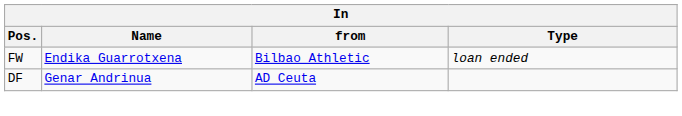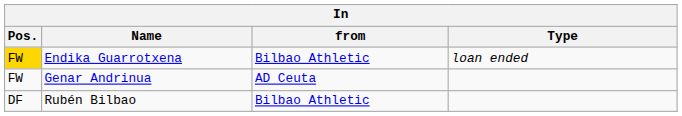Endika Guarrotxena | Pos.: no background -> gold background
Genar Andrinua | Pos.: DF -> FW
+ row: DF | Rubén Bilbao | Bilbao Athletic
